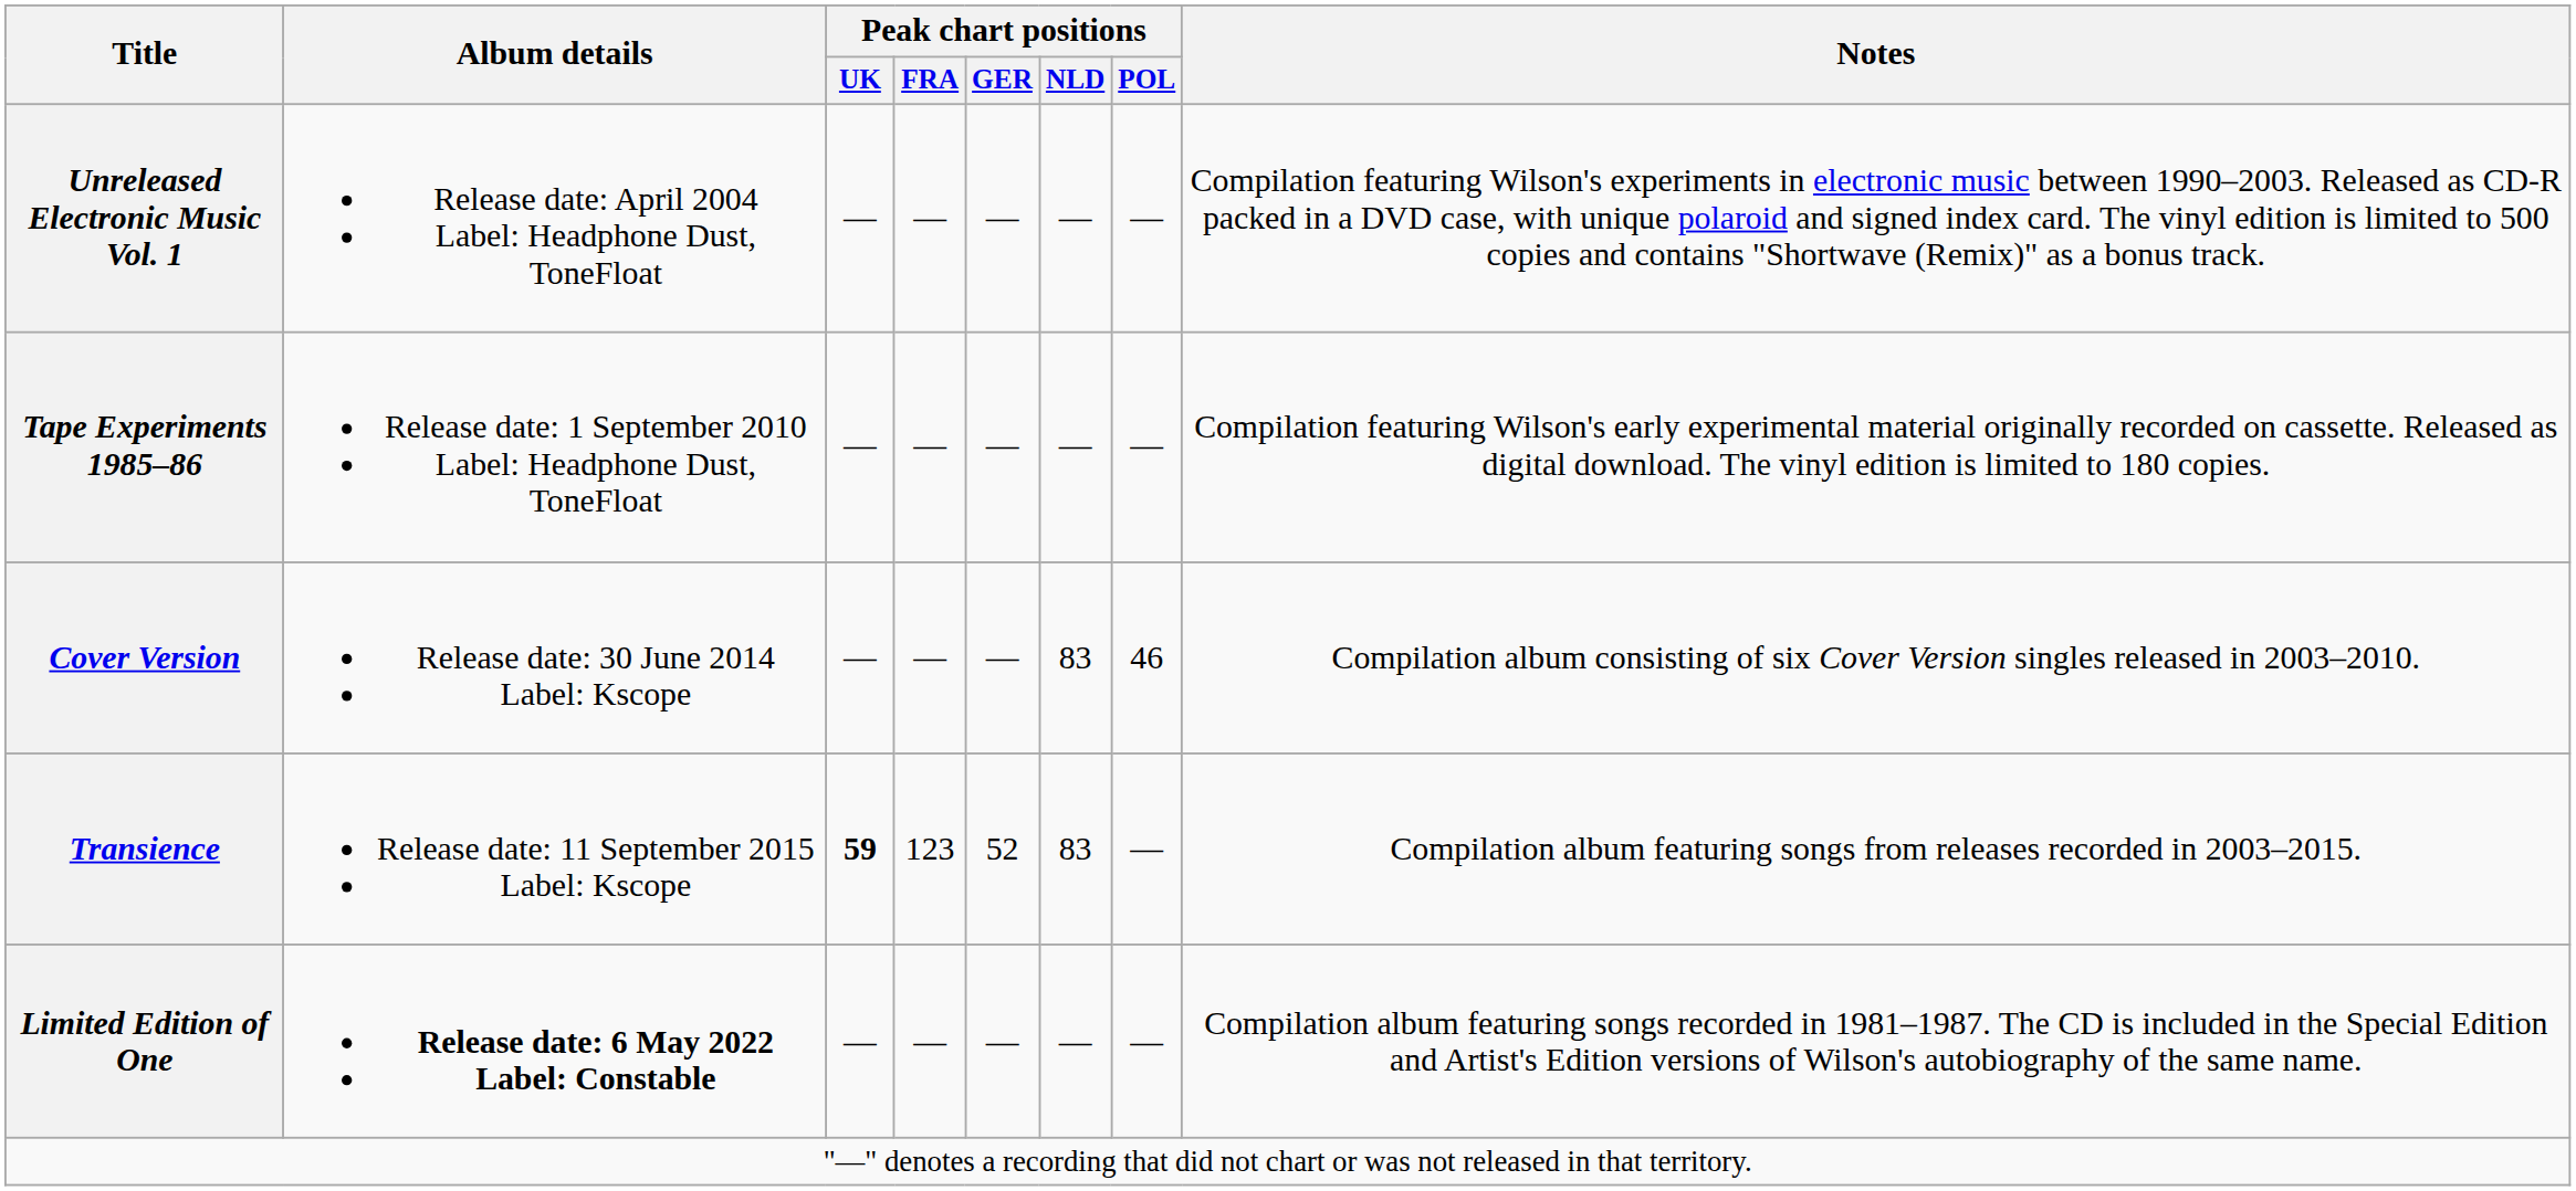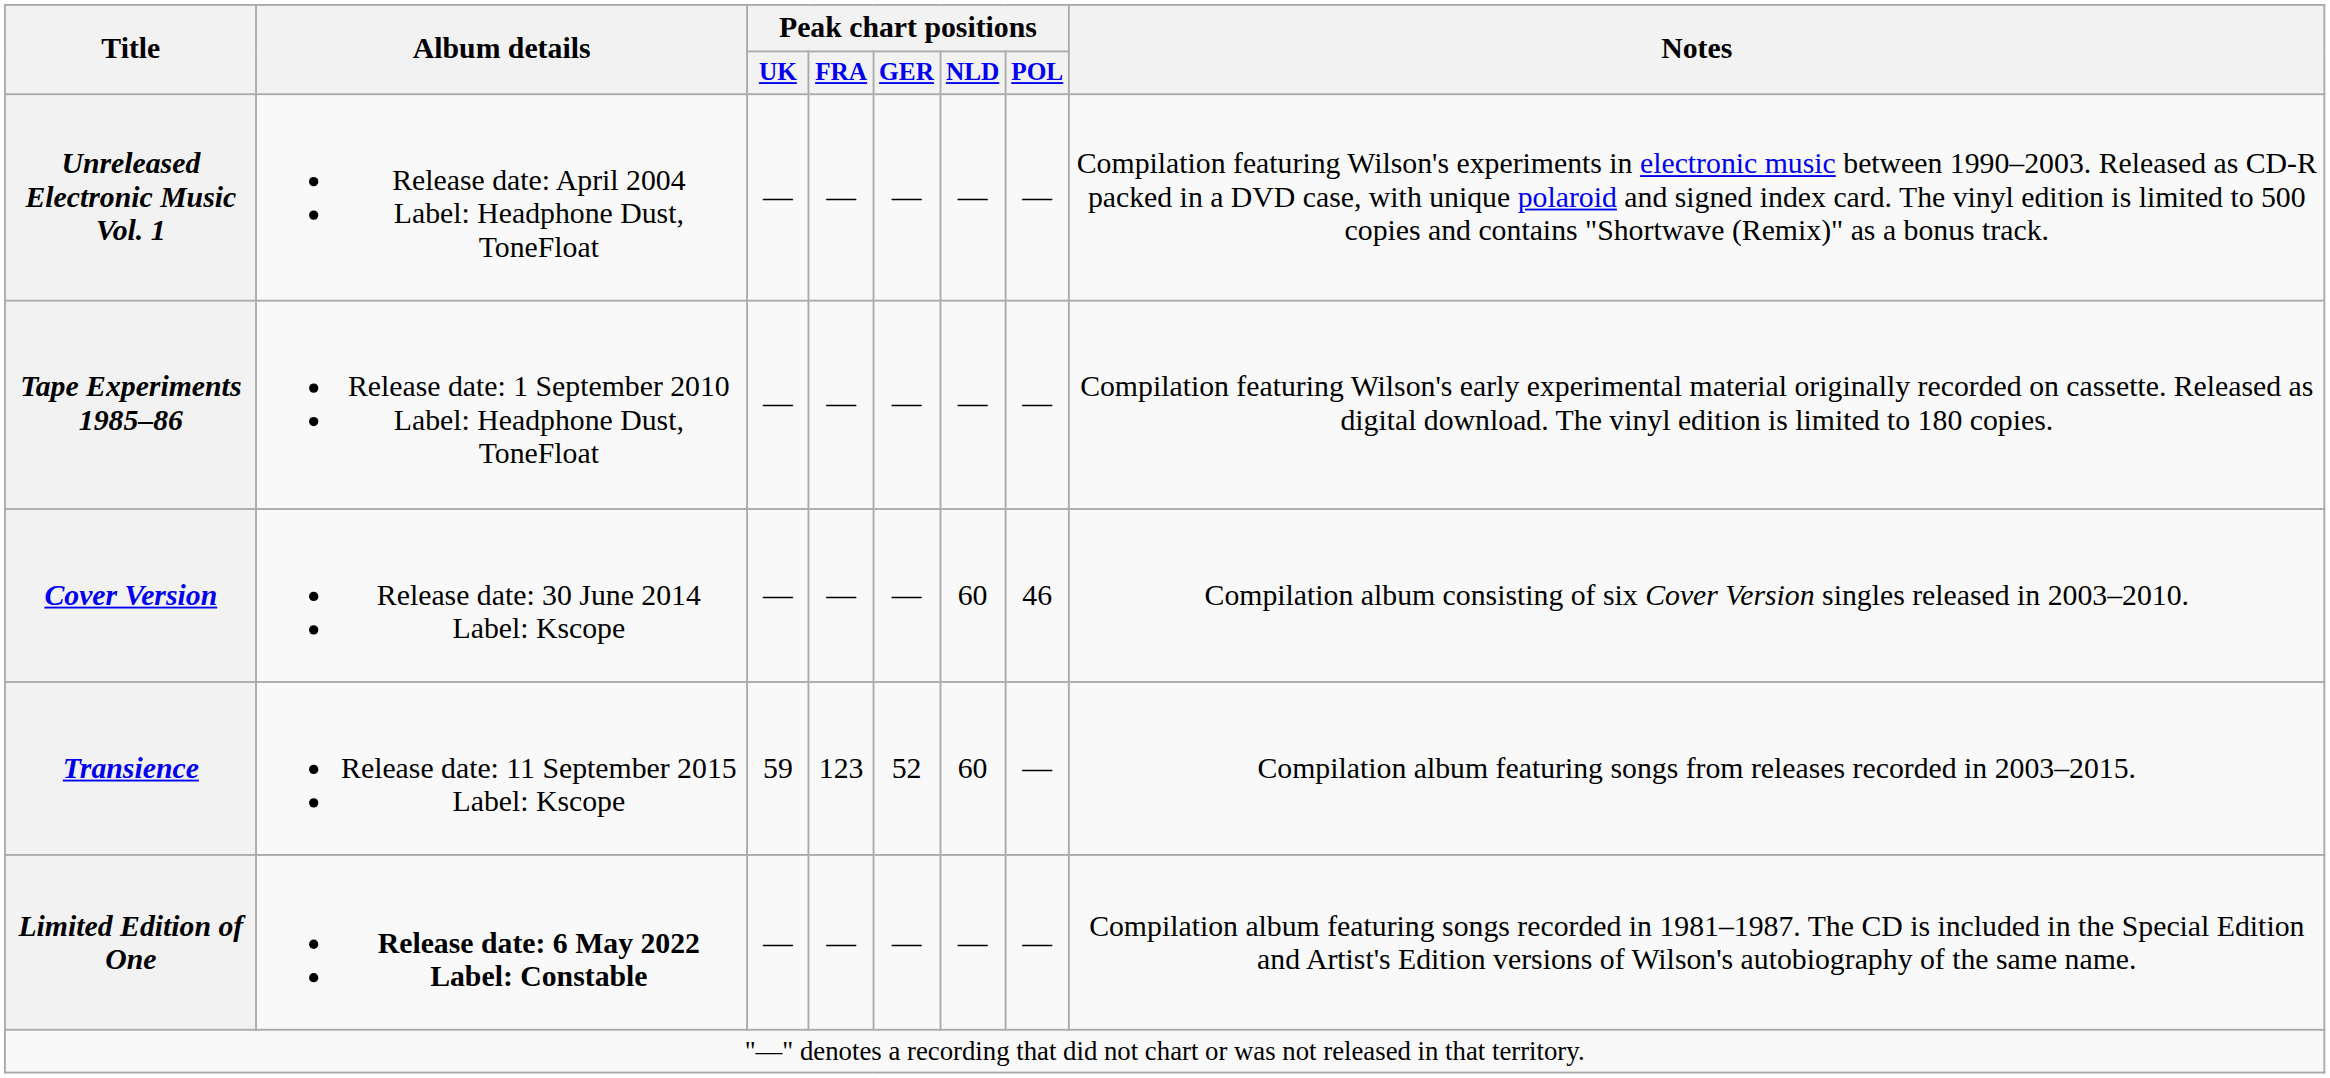Cover Version | Peak chart positions / NLD: 83 -> 60
Transience | Peak chart positions / UK: bold -> normal
Transience | Peak chart positions / NLD: 83 -> 60
